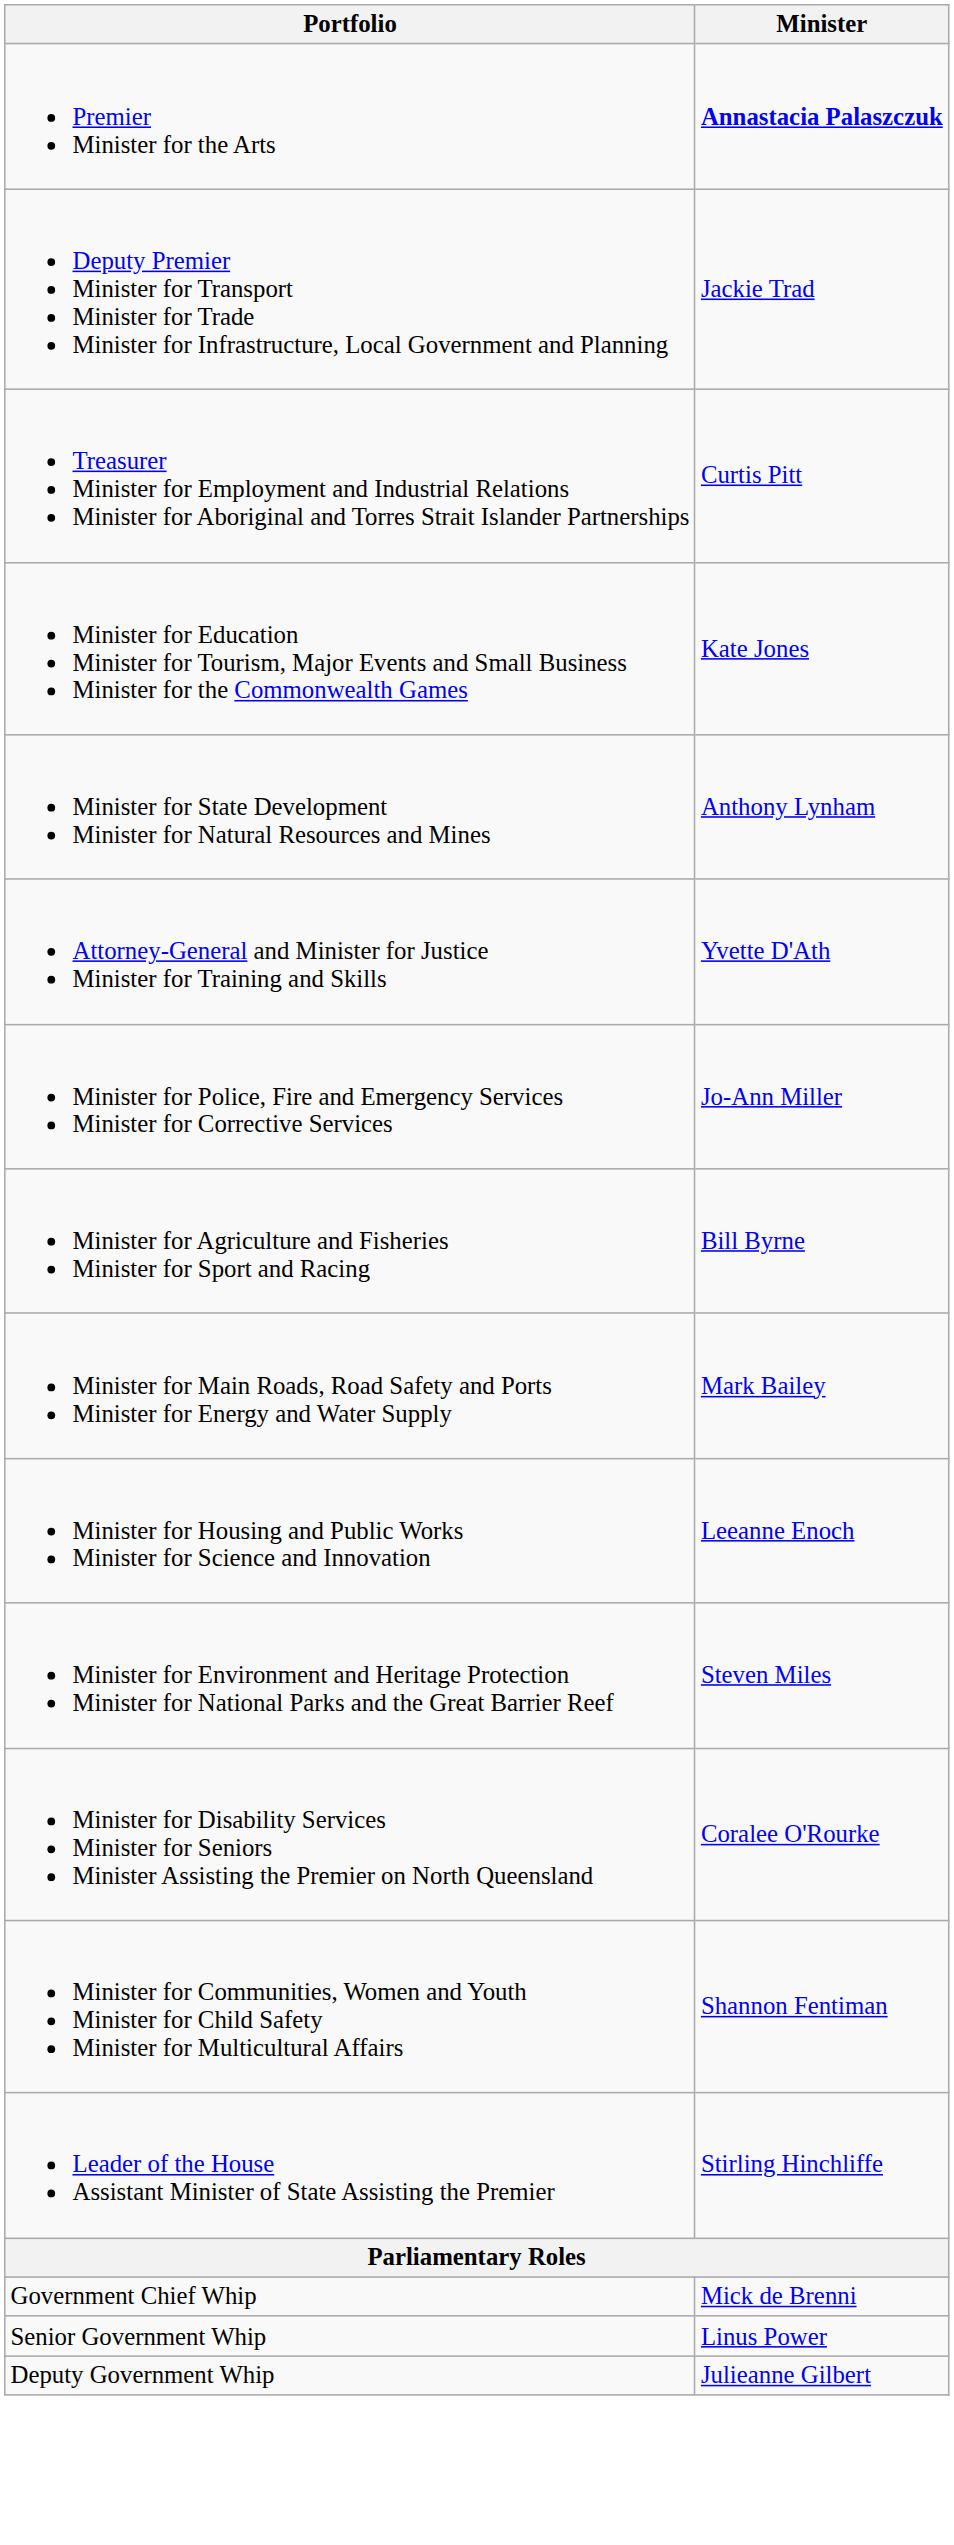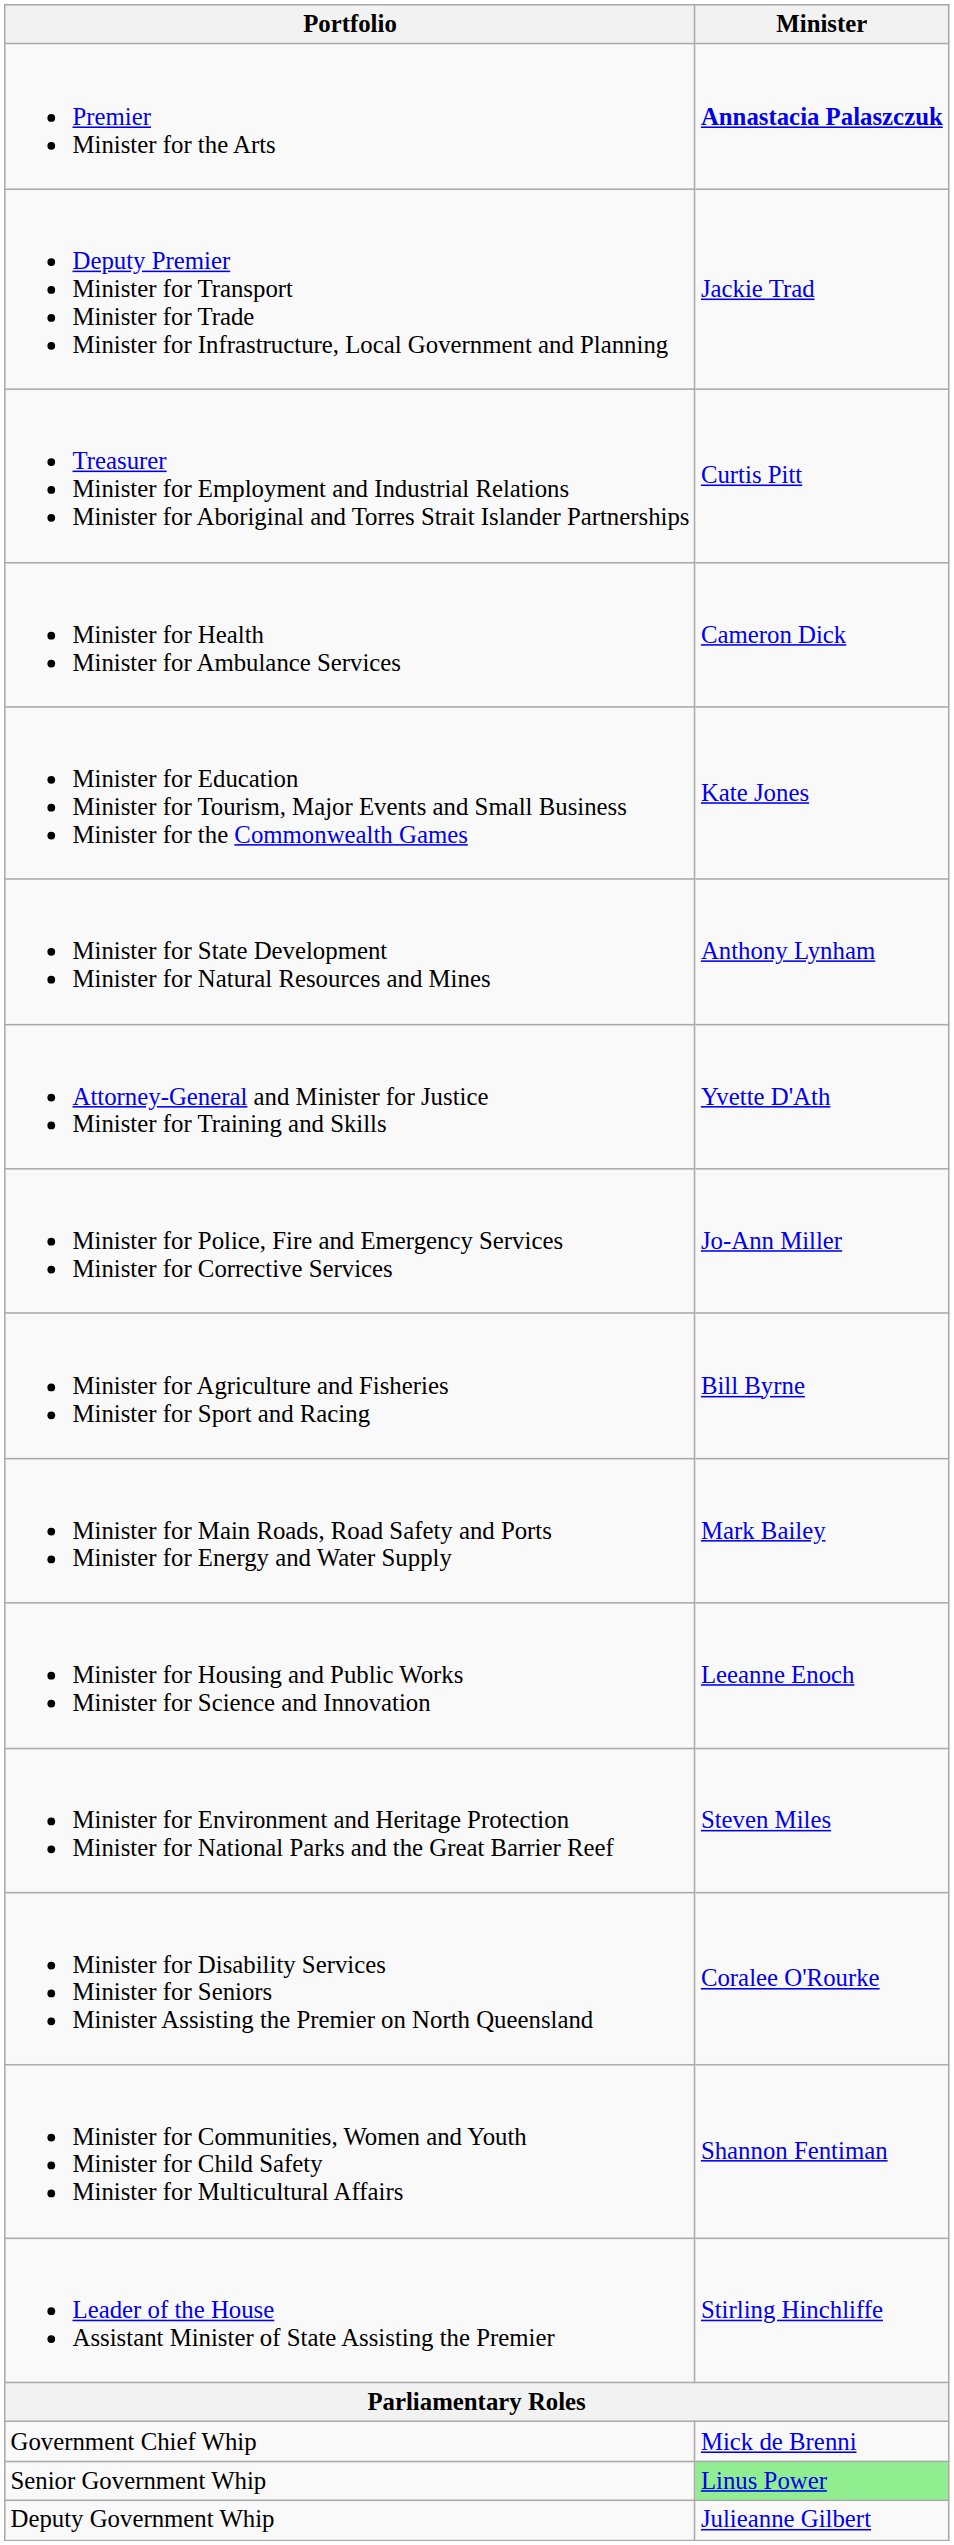+ row: Minister for Health Minister for Ambulance Services | Cameron Dick
Senior Government Whip | Minister: no background -> lightgreen background
